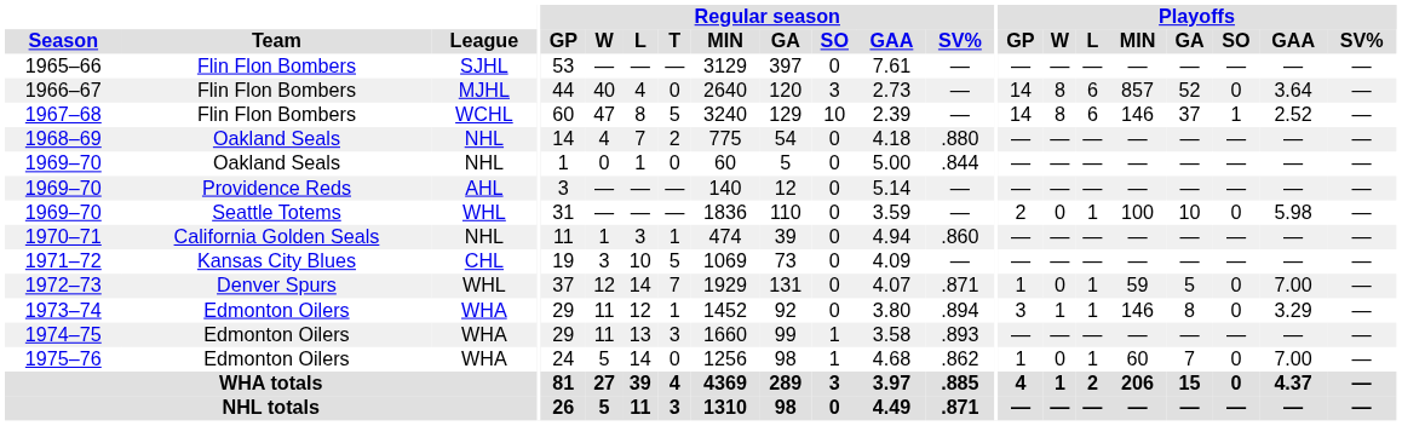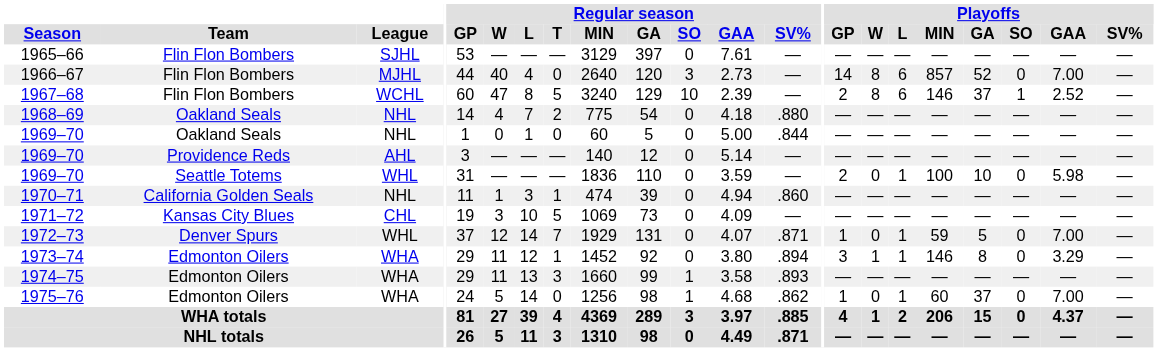1966–67 | Playoffs / GAA: 3.64 -> 7.00
1967–68 | Playoffs / GP: 14 -> 2
1975–76 | Playoffs / GA: 7 -> 37
